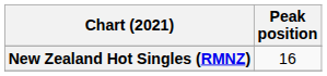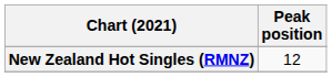New Zealand Hot Singles (RMNZ) | Peak position: 16 -> 12
